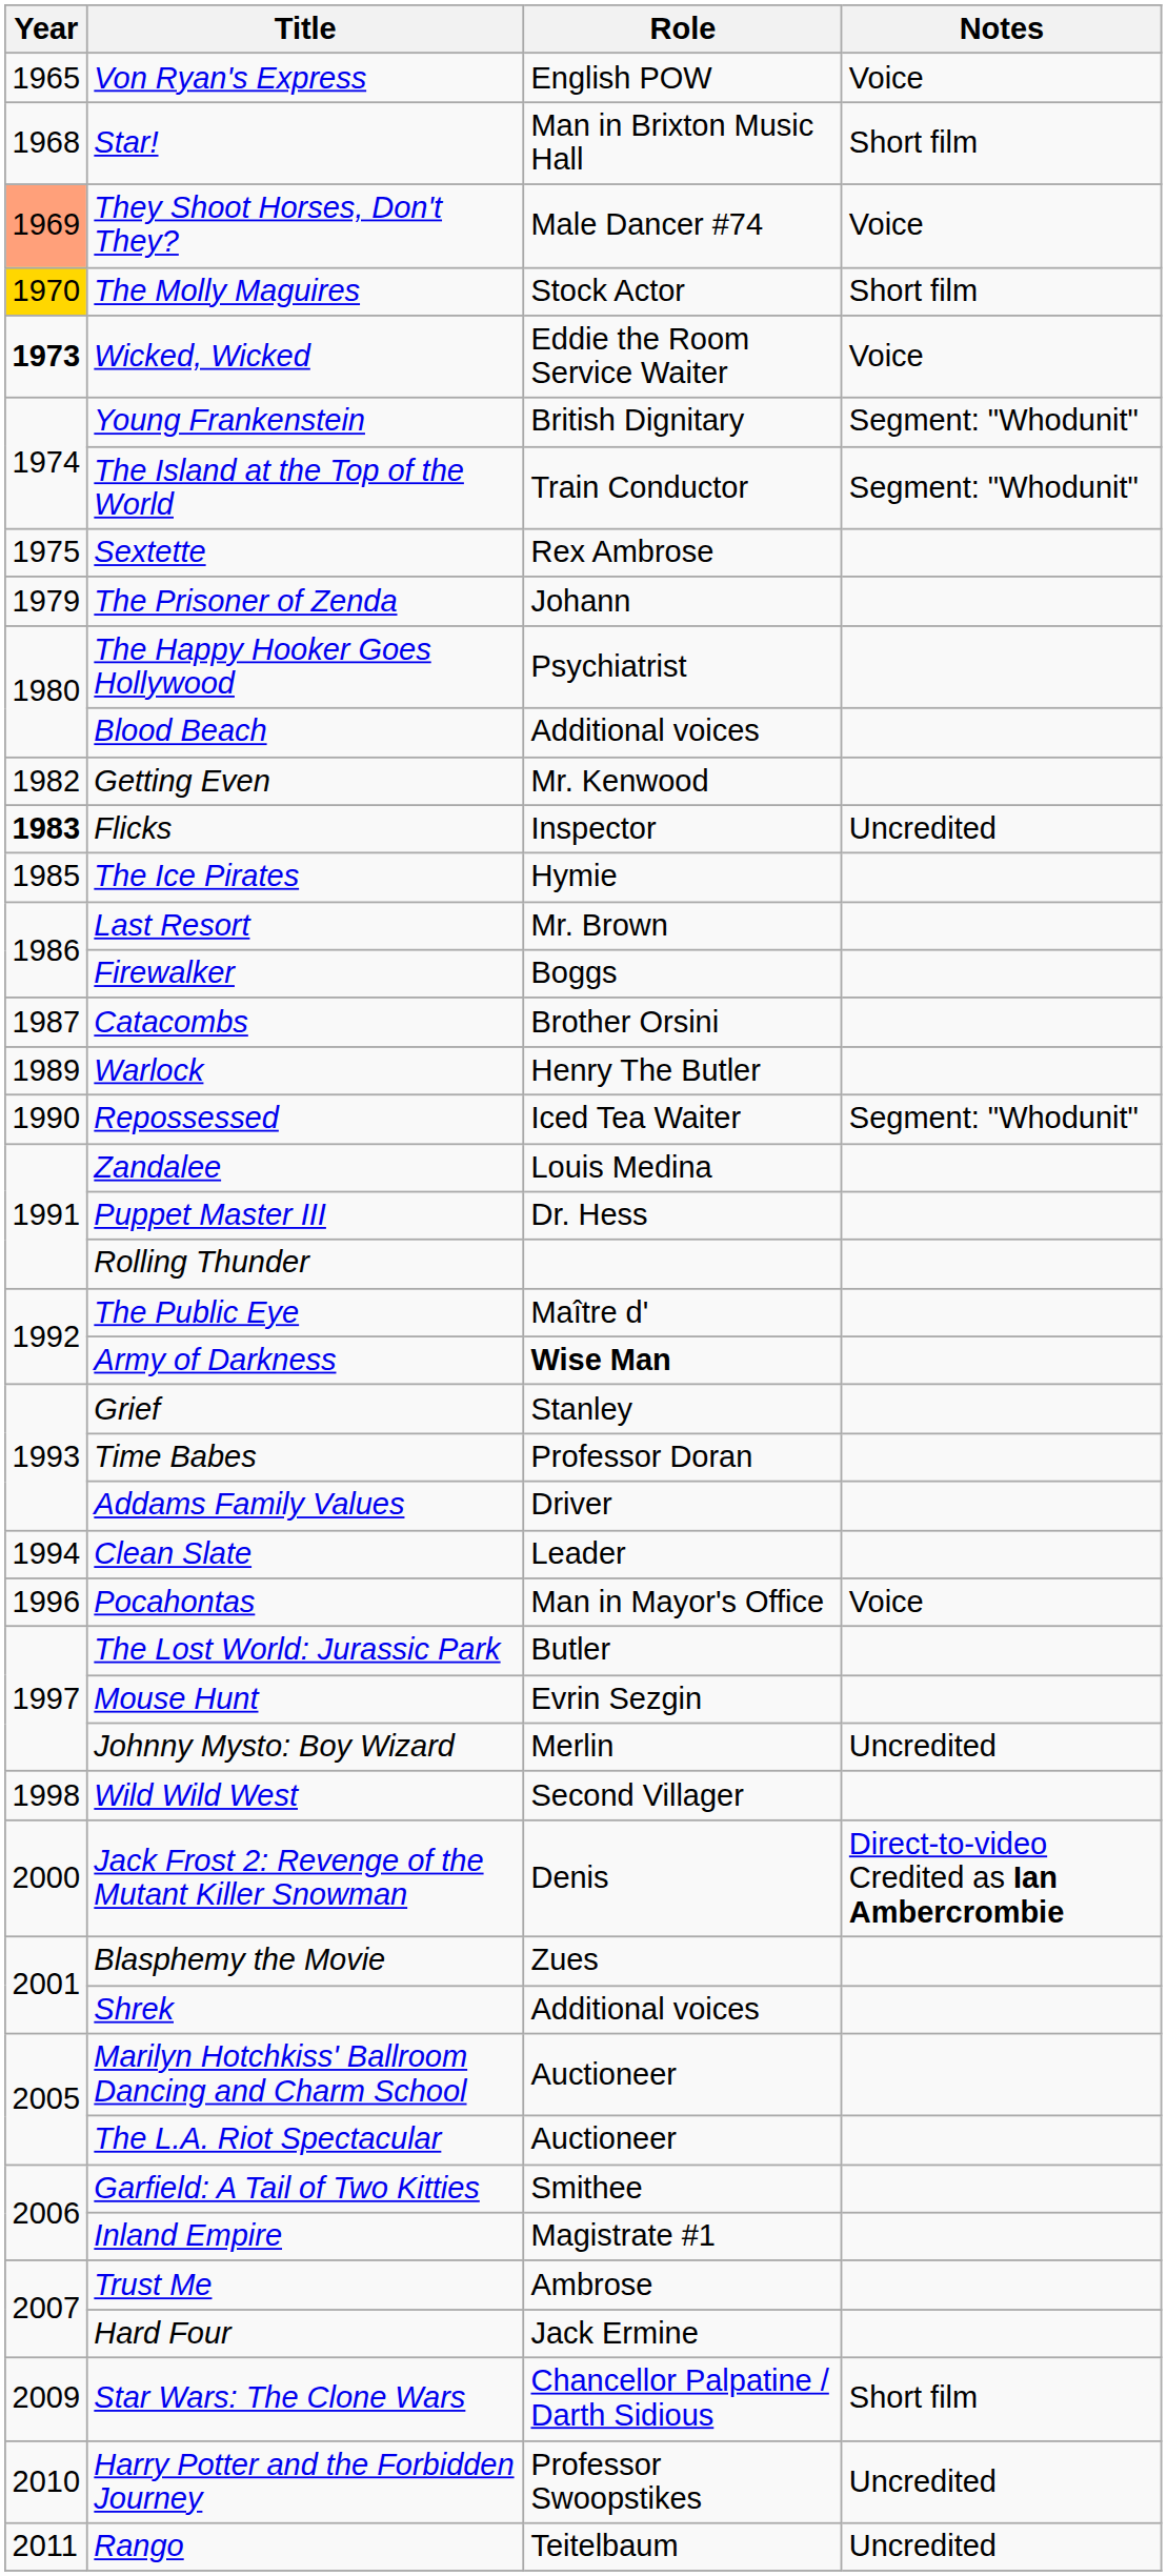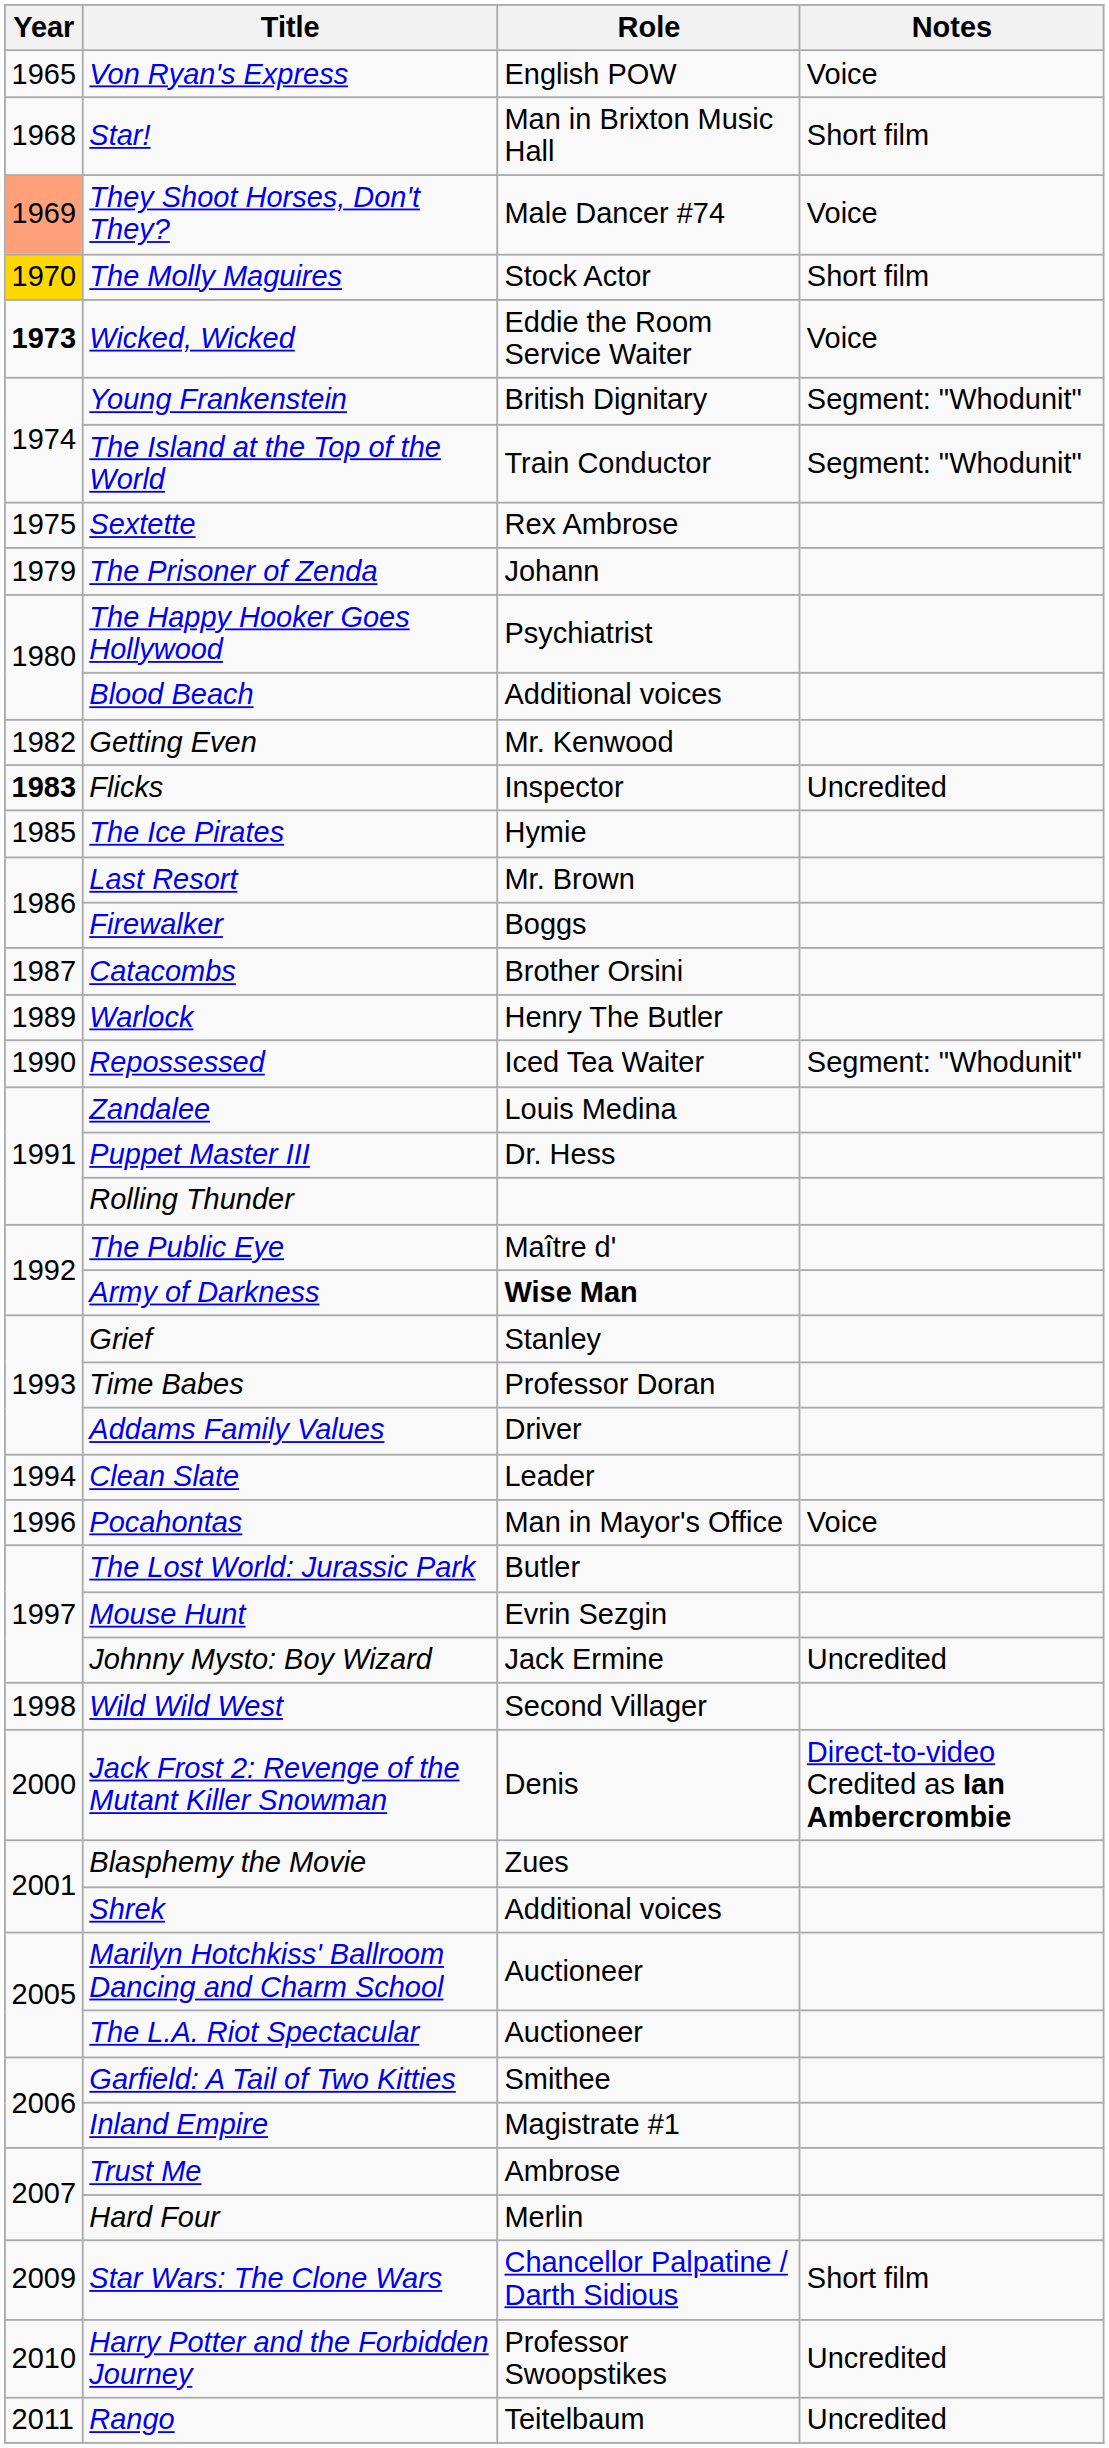Johnny Mysto: Boy Wizard | Role: Merlin -> Jack Ermine
Hard Four | Role: Jack Ermine -> Merlin
